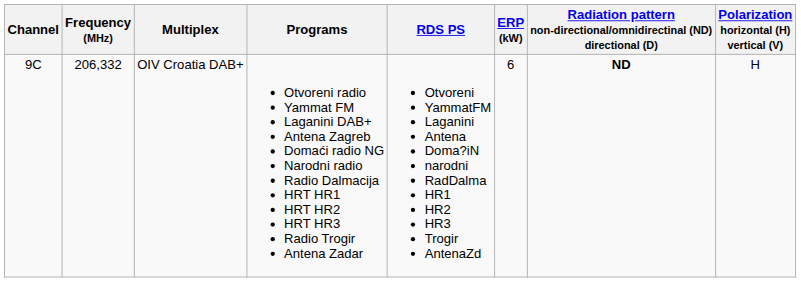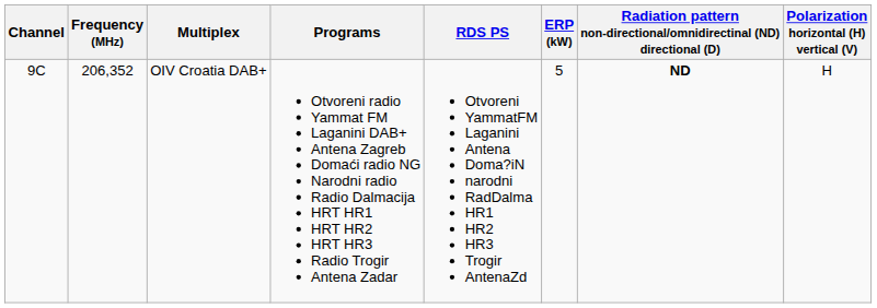OIV Croatia DAB+ | Frequency (MHz): 206,332 -> 206,352
OIV Croatia DAB+ | ERP (kW): 6 -> 5
